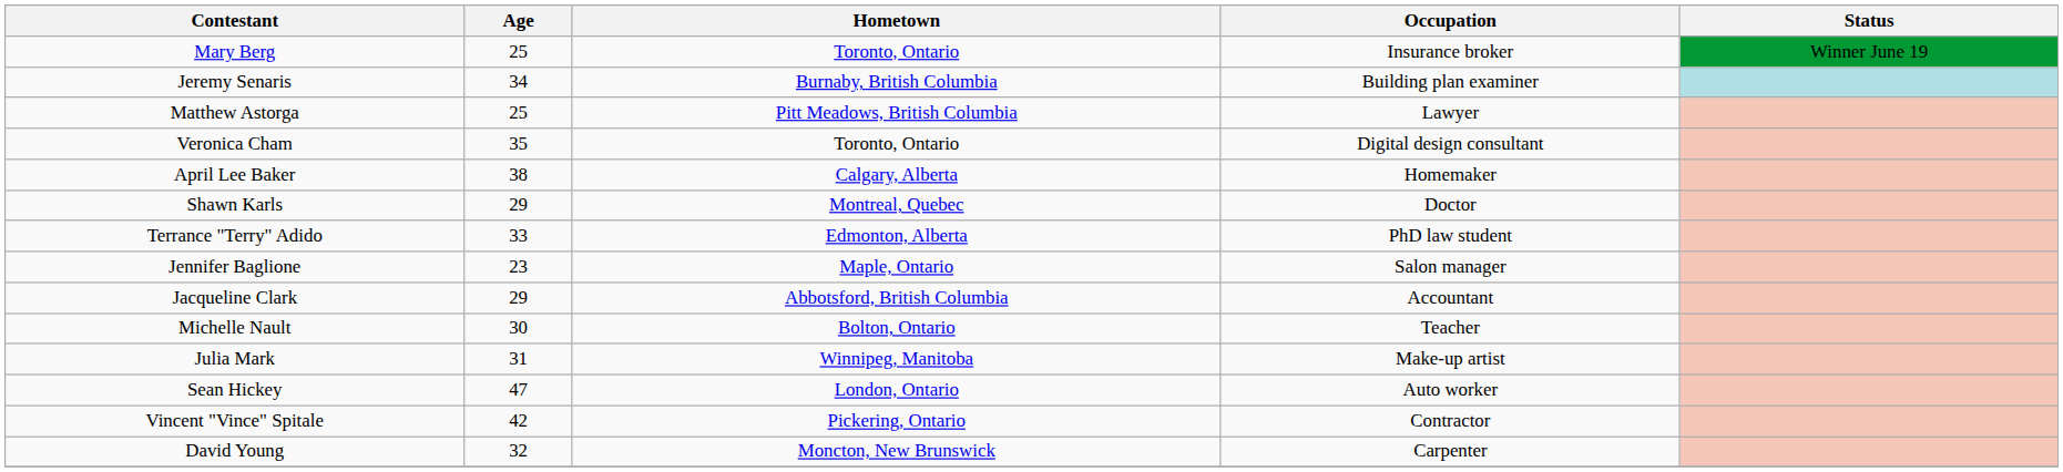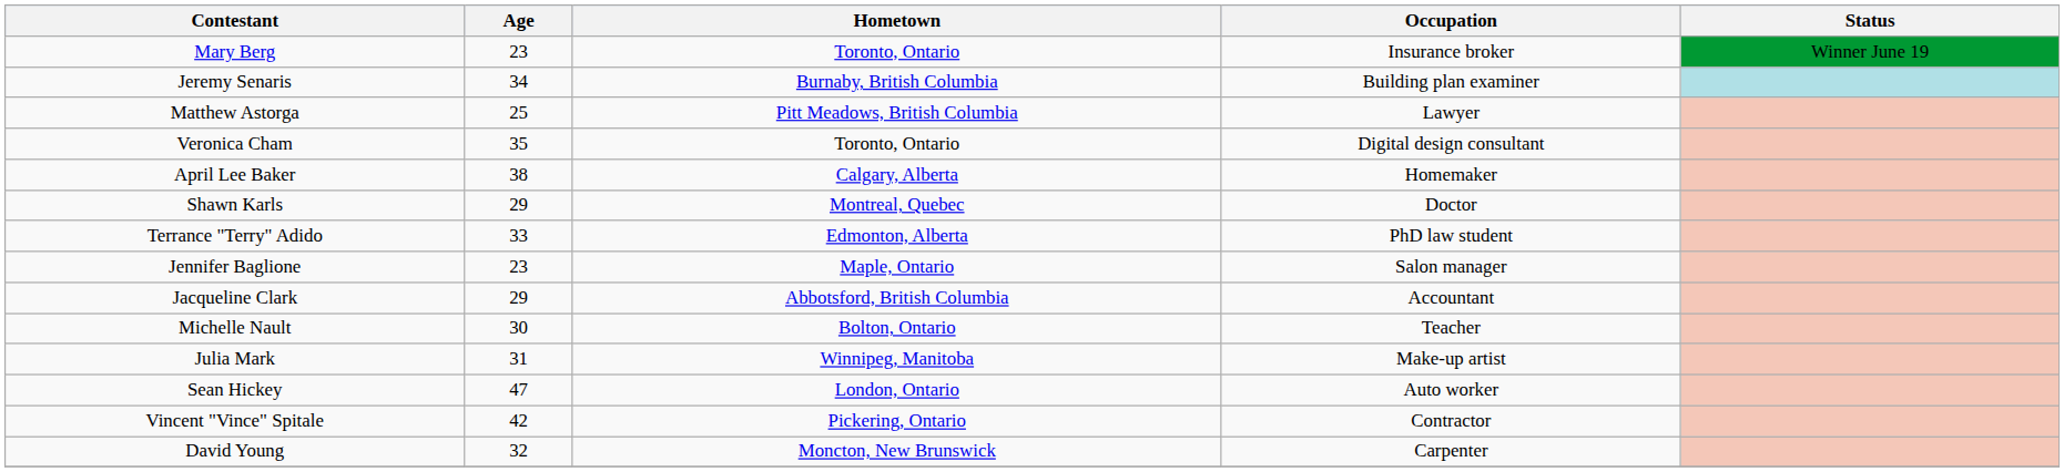Mary Berg | Age: 25 -> 23
